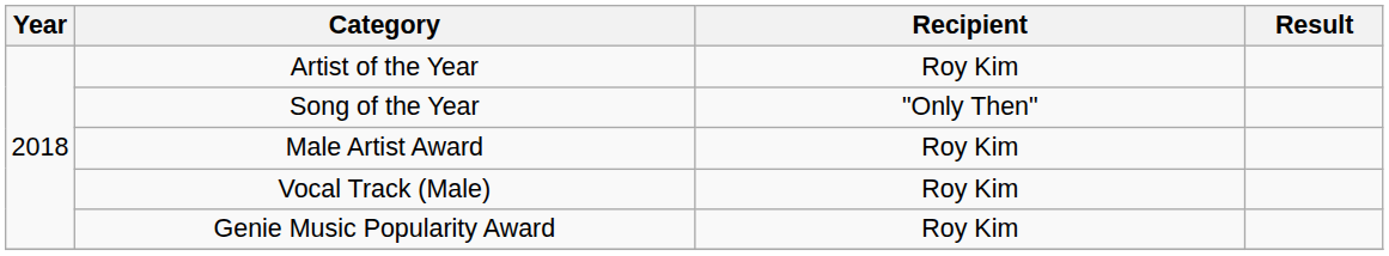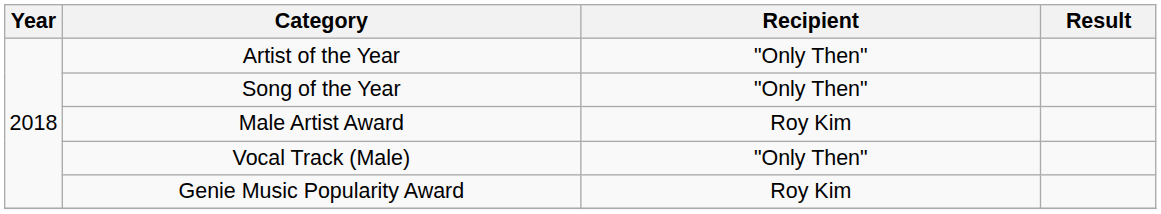Artist of the Year | Recipient: Roy Kim -> "Only Then"
Vocal Track (Male) | Recipient: Roy Kim -> "Only Then"
